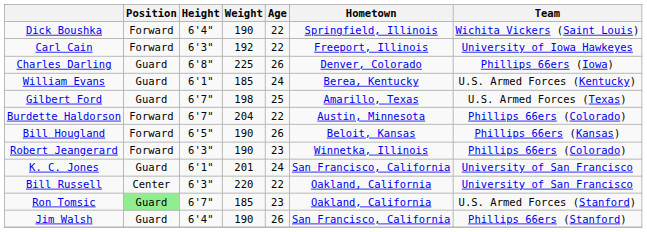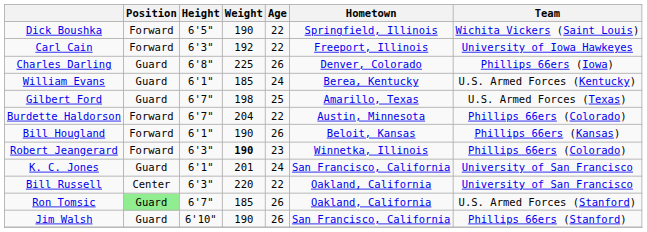Dick Boushka | Height: 6'4" -> 6'5"
Bill Hougland | Height: 6'5" -> 6'1"
Robert Jeangerard | Weight: normal -> bold
Ron Tomsic | Age: 23 -> 26
Jim Walsh | Height: 6'4" -> 6'10"
